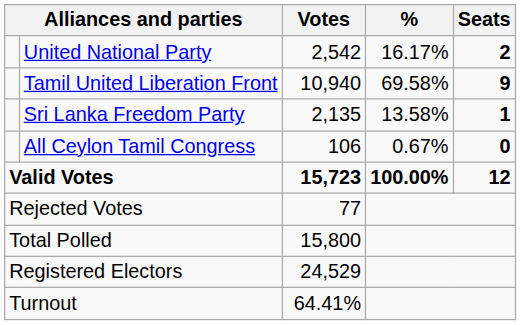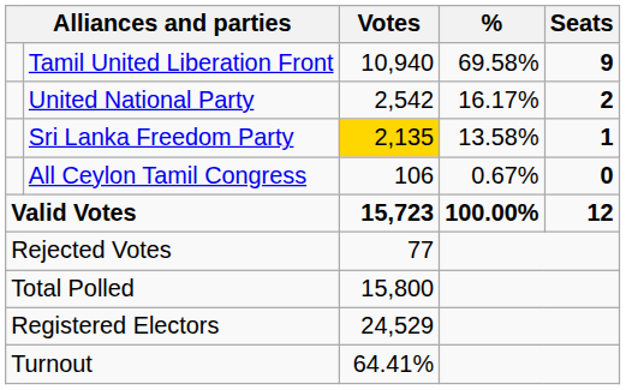rows swapped: Tamil United Liberation Front <-> United National Party
Sri Lanka Freedom Party | Votes: no background -> gold background
